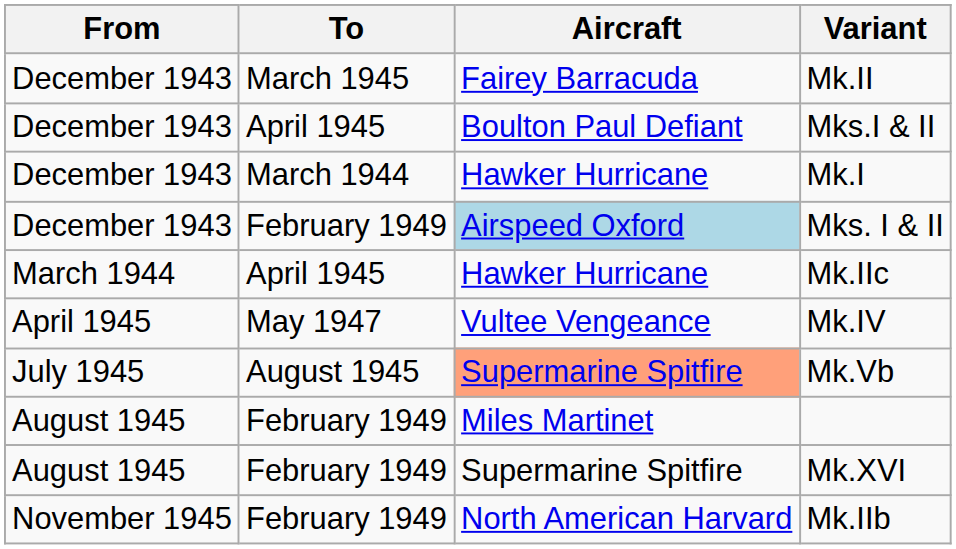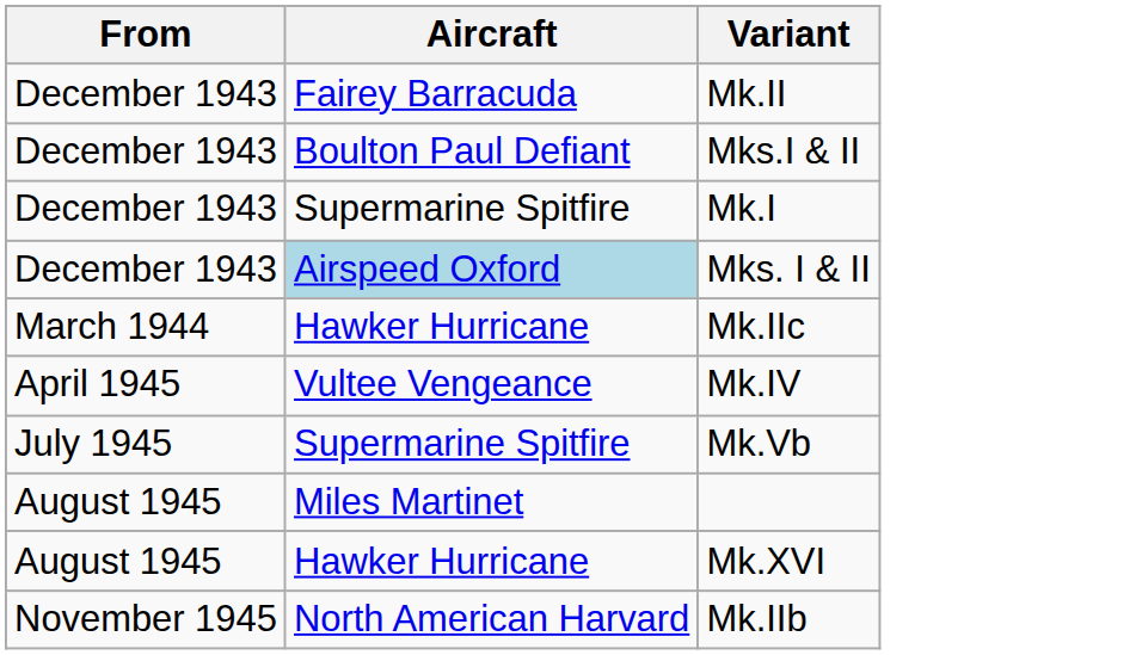- column: To | March 1945 | April 1945 | March 1944 | February 1949 | April 1945 | May 1947 | August 1945 | February 1949 | February 1949 | February 1949
Mk.I | Aircraft: Hawker Hurricane -> Supermarine Spitfire
Mk.Vb | Aircraft: lightsalmon background -> no background
Mk.XVI | Aircraft: Supermarine Spitfire -> Hawker Hurricane
